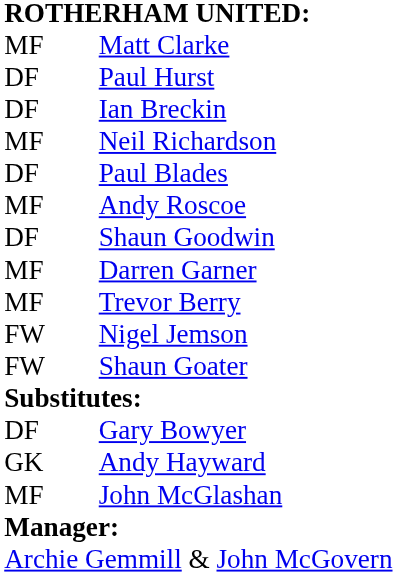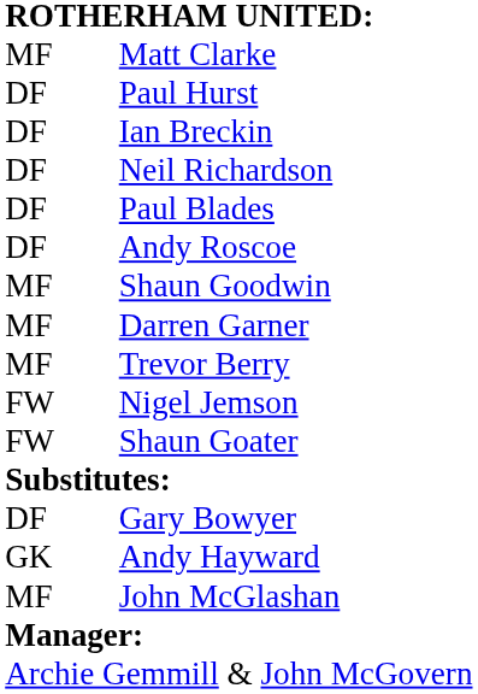Neil Richardson | column 1: MF -> DF
Andy Roscoe | column 1: MF -> DF
Shaun Goodwin | column 1: DF -> MF
